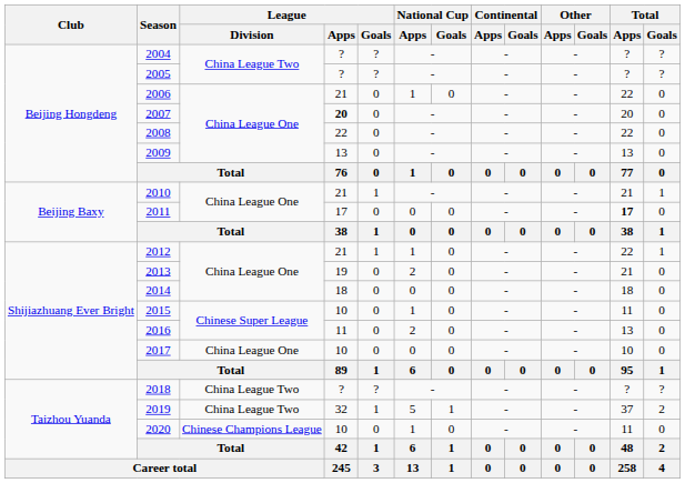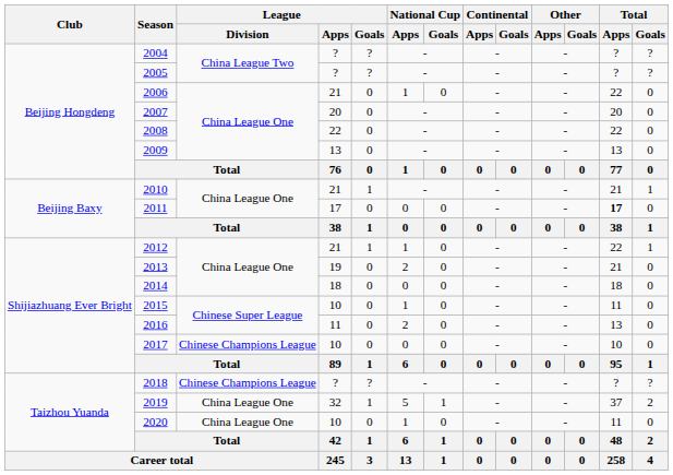2007 | League / Apps: bold -> normal
2017 | League / Division: China League One -> Chinese Champions League
2018 | League / Division: China League Two -> Chinese Champions League
2019 | League / Division: China League Two -> China League One
2020 | League / Division: Chinese Champions League -> China League One
